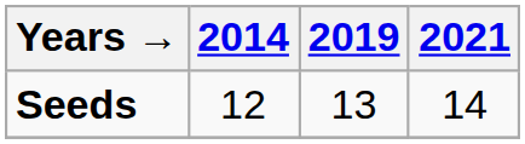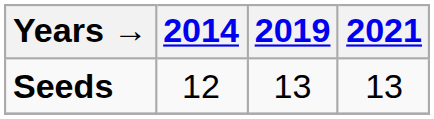Seeds | 2021: 14 -> 13
